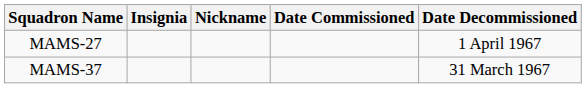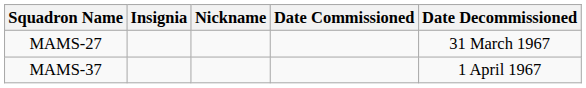MAMS-27 | Date Decommissioned: 1 April 1967 -> 31 March 1967
MAMS-37 | Date Decommissioned: 31 March 1967 -> 1 April 1967
